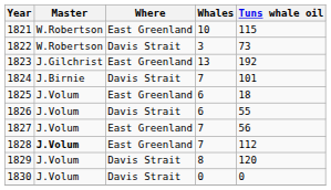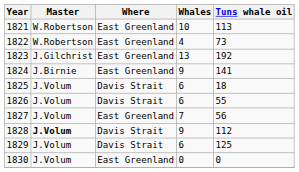1821 | Tuns whale oil: 115 -> 113
1822 | Where: Davis Strait -> East Greenland
1822 | Whales: 3 -> 4
1824 | Where: Davis Strait -> East Greenland
1824 | Whales: 7 -> 9
1824 | Tuns whale oil: 101 -> 141
1825 | Where: East Greenland -> Davis Strait
1828 | Where: East Greenland -> Davis Strait
1828 | Whales: 7 -> 9
1829 | Whales: 8 -> 6
1829 | Tuns whale oil: 120 -> 125
1830 | Where: Davis Strait -> East Greenland
